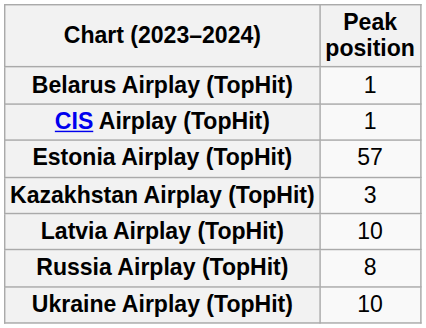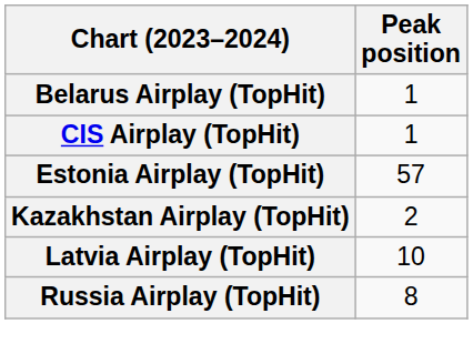Kazakhstan Airplay (TopHit) | Peak position: 3 -> 2
- row: Ukraine Airplay (TopHit) | 10
